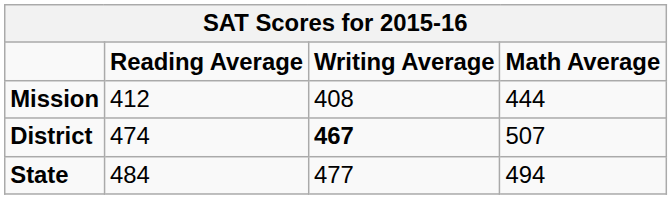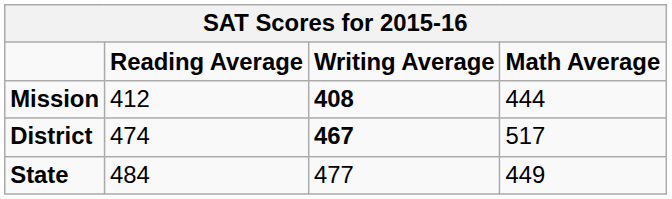Mission | Writing Average: normal -> bold
District | Math Average: 507 -> 517
State | Math Average: 494 -> 449
